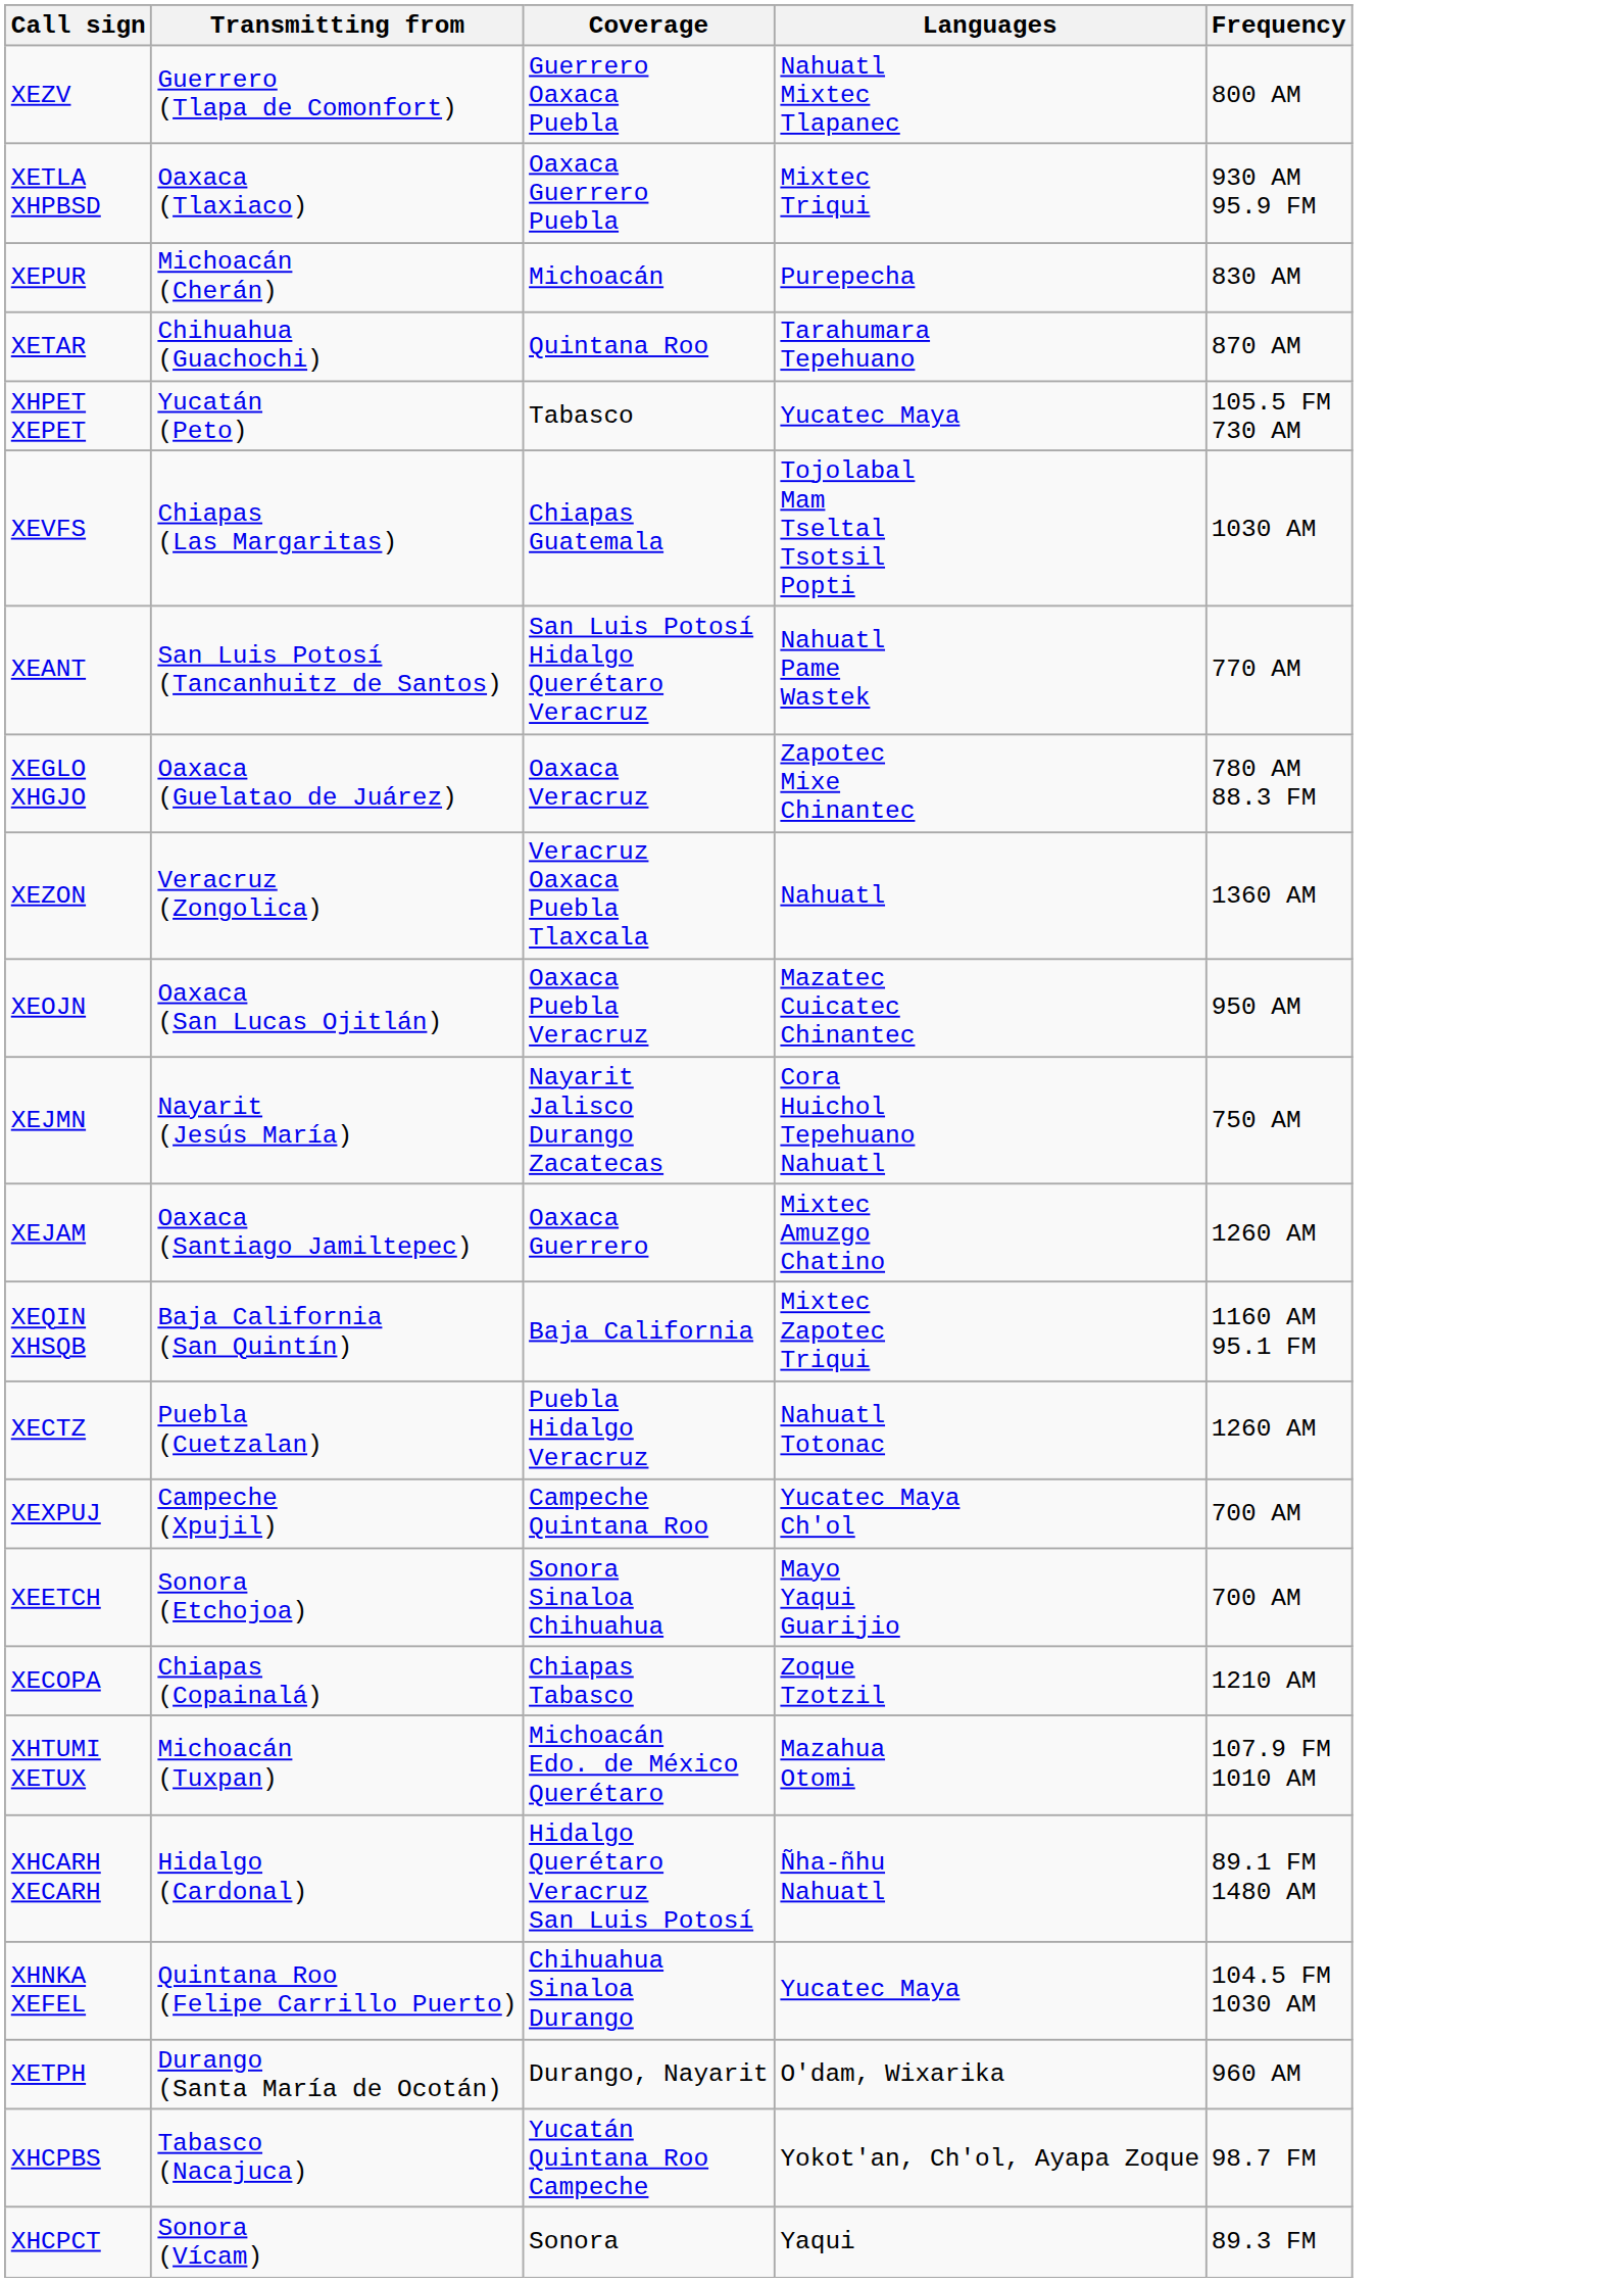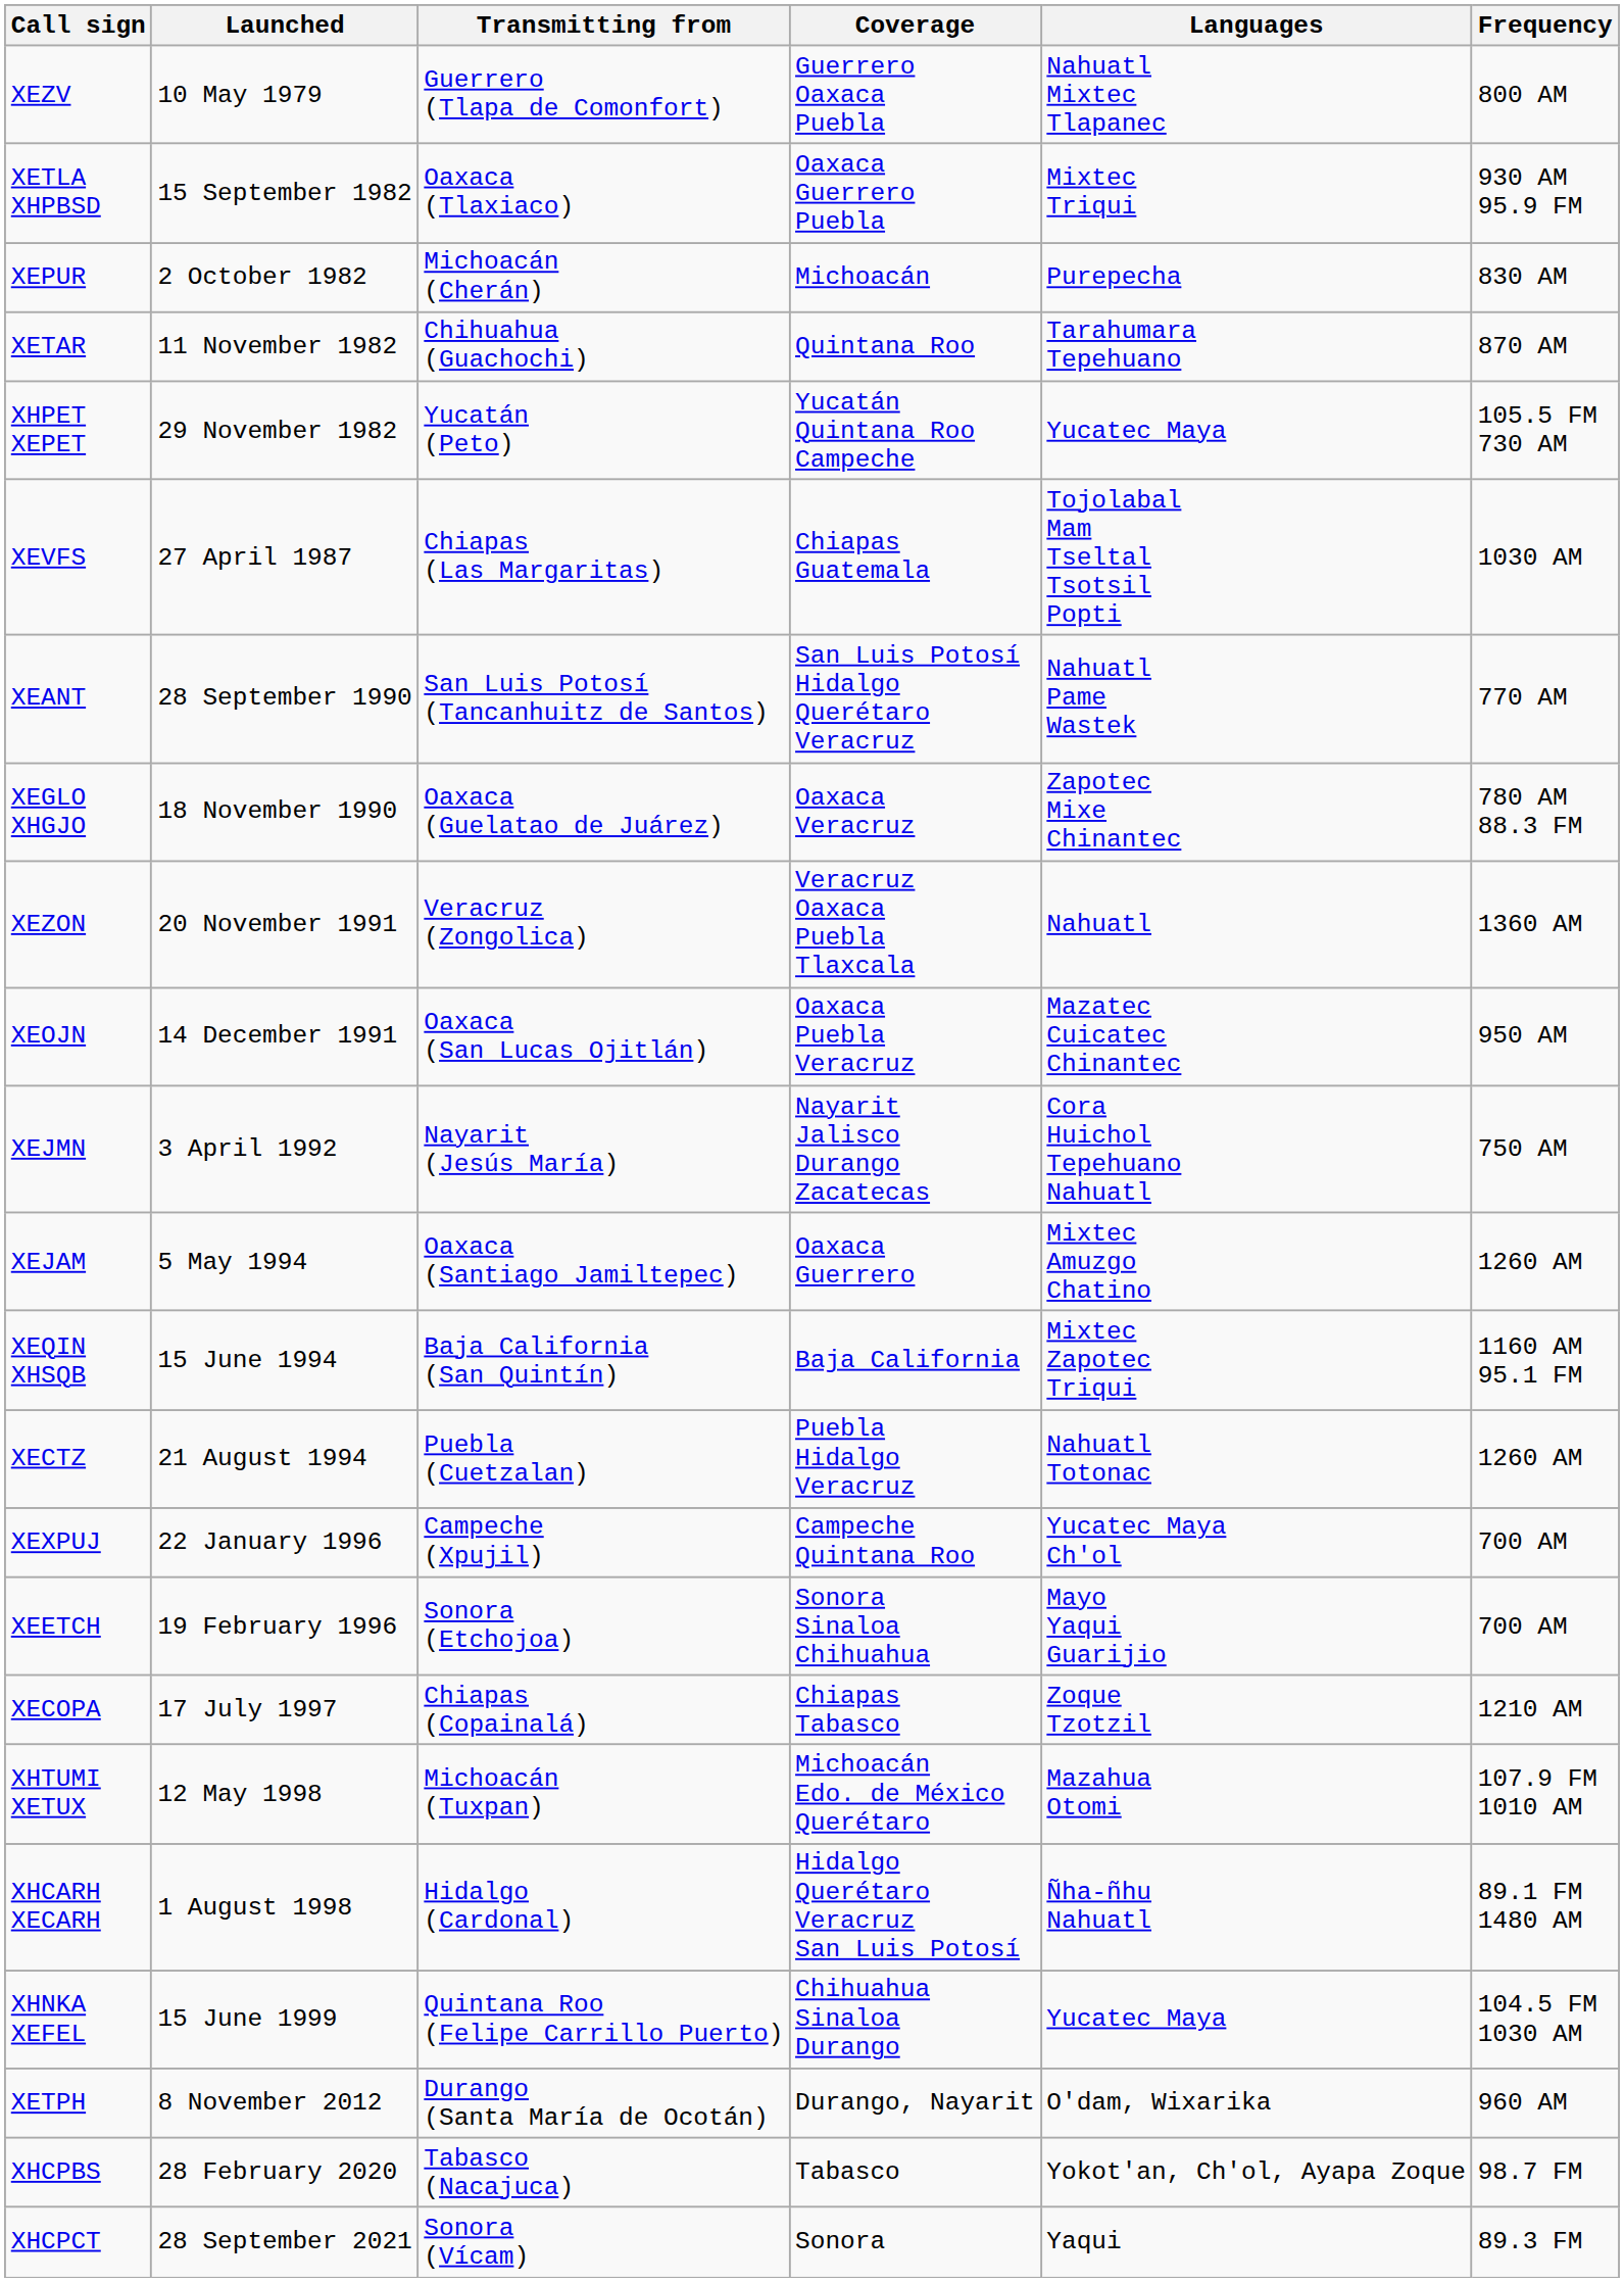+ column: Launched | 10 May 1979 | 15 September 1982 | 2 October 1982 | 11 November 1982 | 29 November 1982 | 27 April 1987 | 28 September 1990 | 18 November 1990 | 20 November 1991 | 14 December 1991 | 3 April 1992 | 5 May 1994 | 15 June 1994 | 21 August 1994 | 22 January 1996 | 19 February 1996 | 17 July 1997 | 12 May 1998 | 1 August 1998 | 15 June 1999 | 8 November 2012 | 28 February 2020 | 28 September 2021
XHPET XEPET | Coverage: Tabasco -> Yucatán Quintana Roo Campeche
XHCPBS | Coverage: Yucatán Quintana Roo Campeche -> Tabasco
